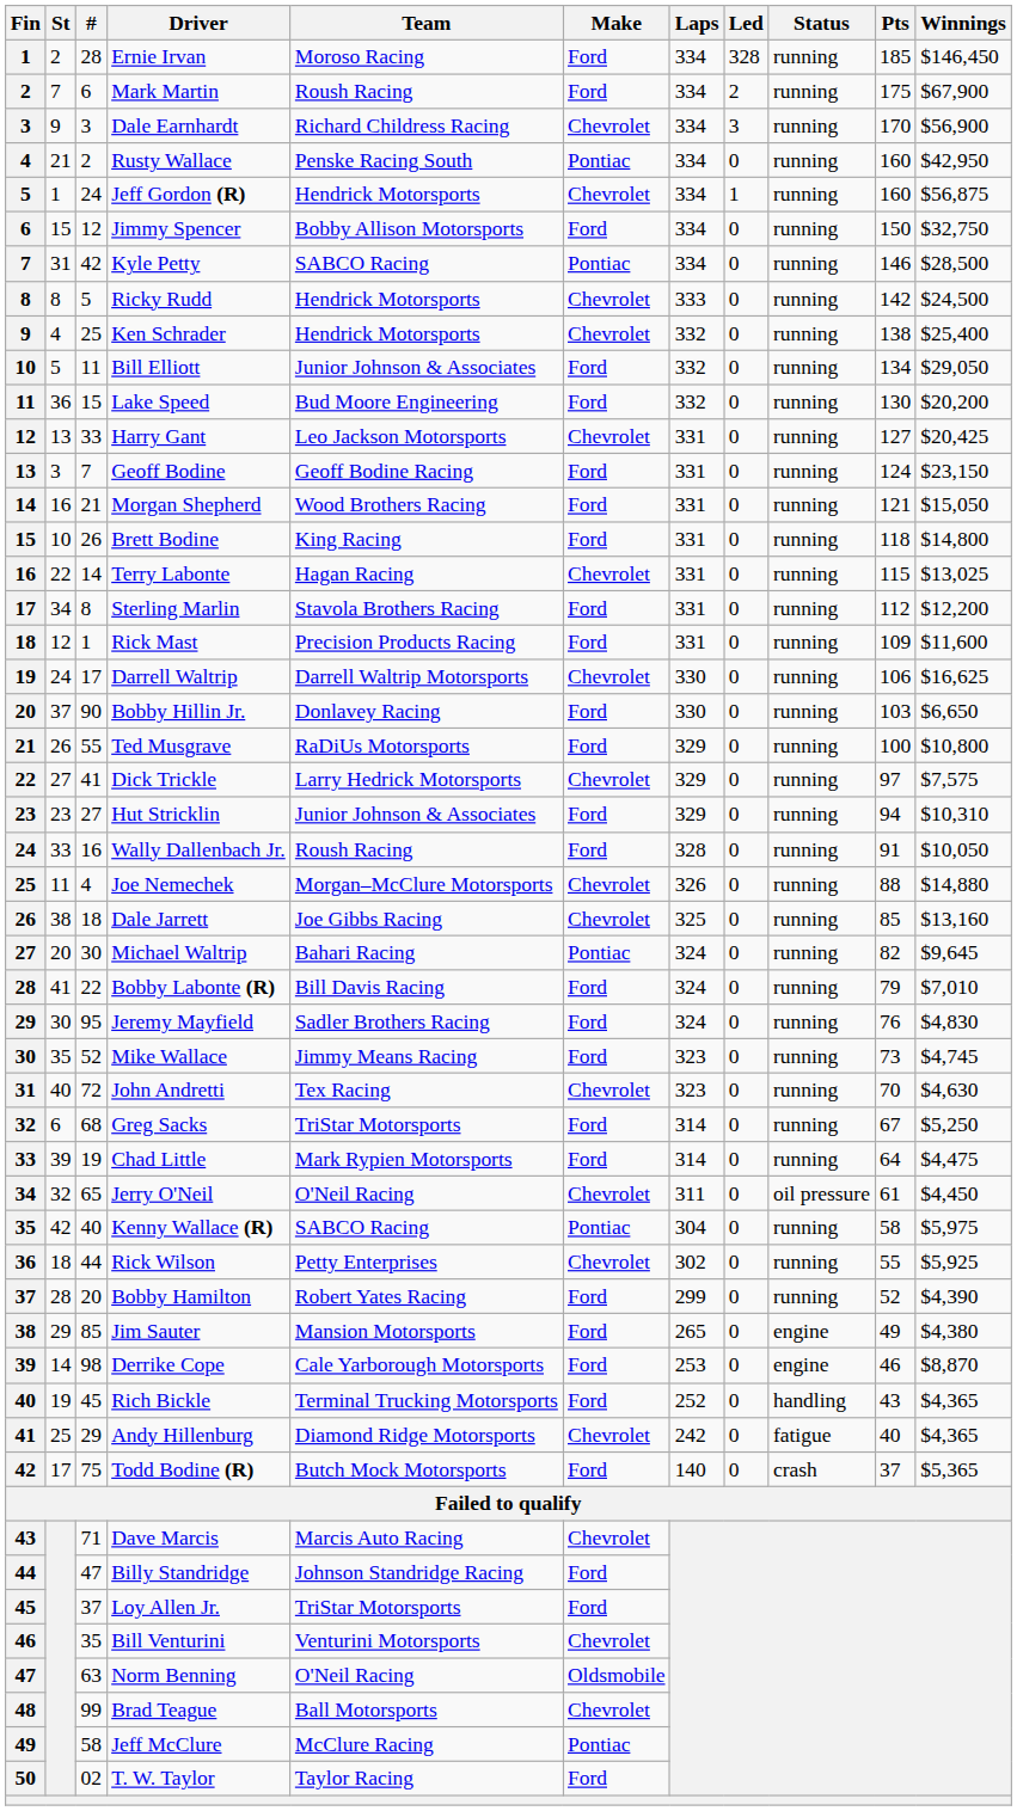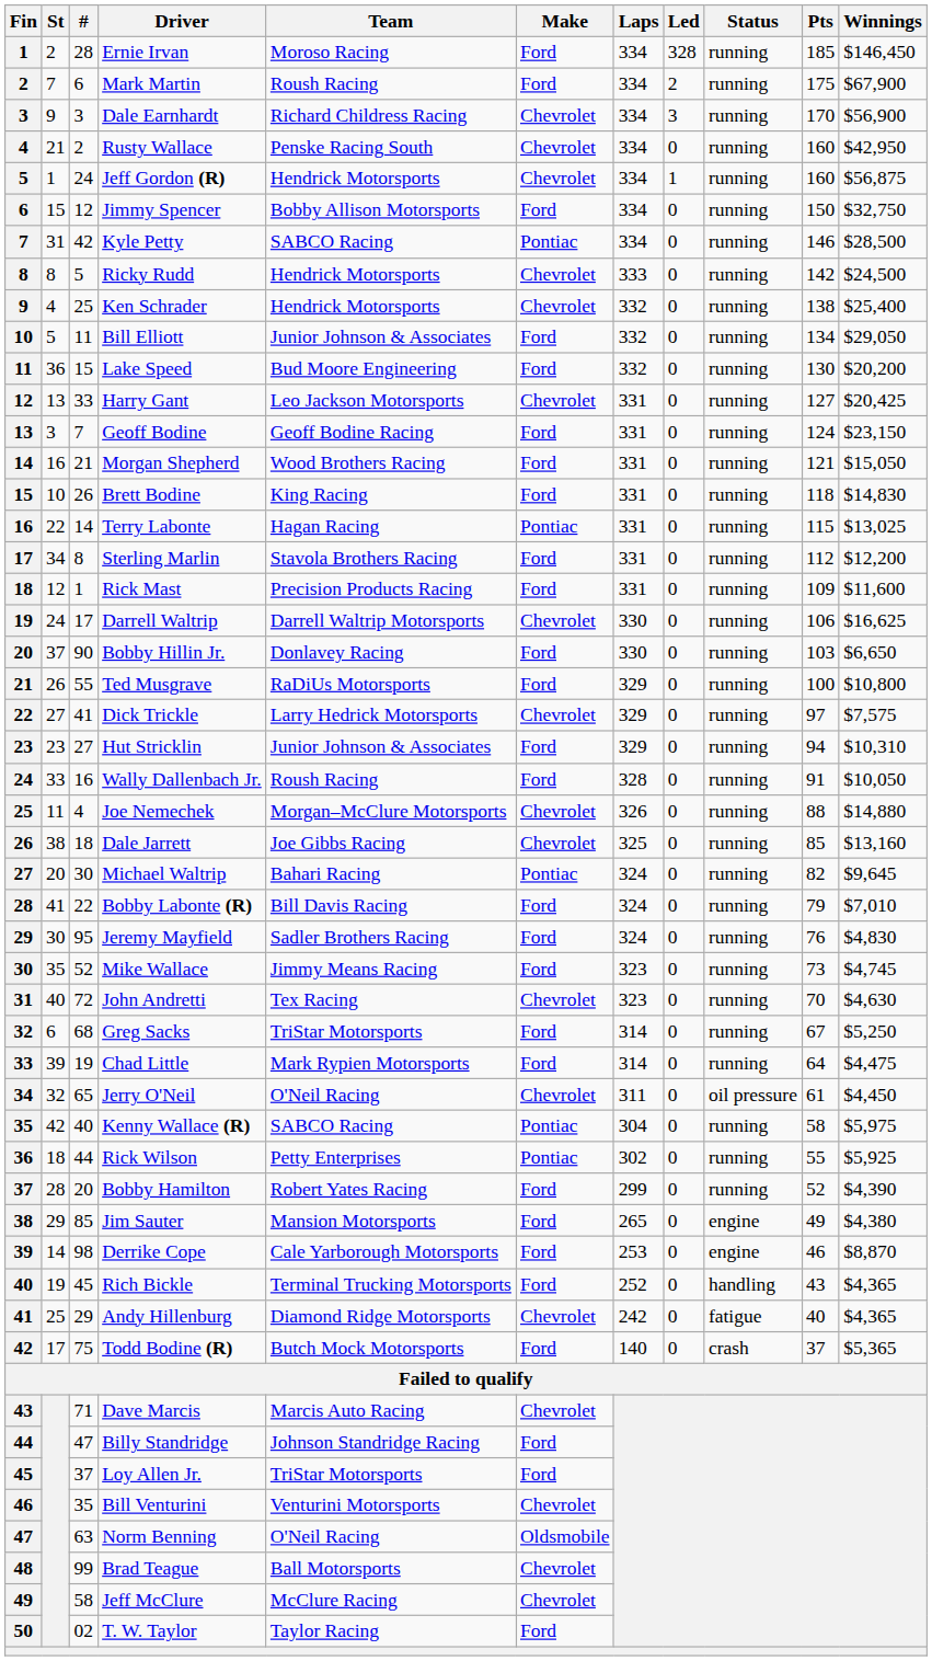Rusty Wallace | Make: Pontiac -> Chevrolet
Brett Bodine | Winnings: $14,800 -> $14,830
Terry Labonte | Make: Chevrolet -> Pontiac
Rick Wilson | Make: Chevrolet -> Pontiac
Jeff McClure | Make: Pontiac -> Chevrolet
